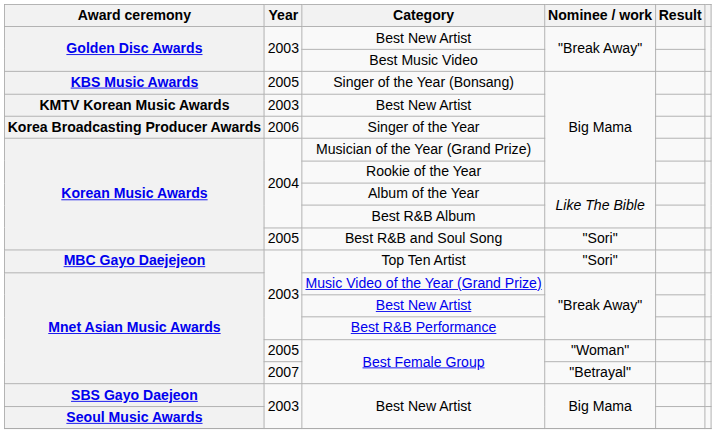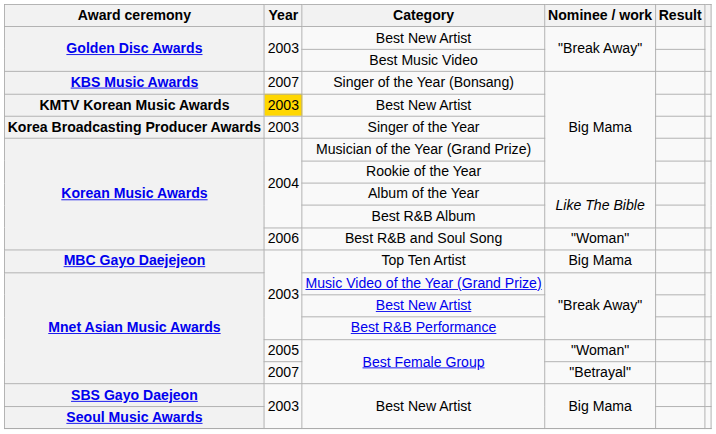Singer of the Year (Bonsang) | Year: 2005 -> 2007
KMTV Korean Music Awards / Best New Artist | Year: no background -> gold background
Singer of the Year | Year: 2006 -> 2003
Best R&B and Soul Song | Year: 2005 -> 2006
Best R&B and Soul Song | Nominee / work: "Sori" -> "Woman"
Top Ten Artist | Nominee / work: "Sori" -> Big Mama
